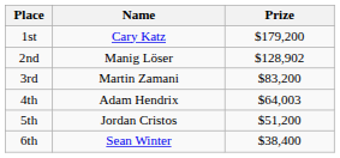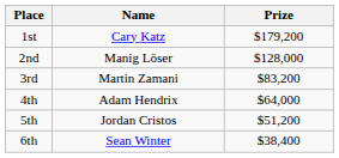2nd | Prize: $128,902 -> $128,000
4th | Prize: $64,003 -> $64,000
